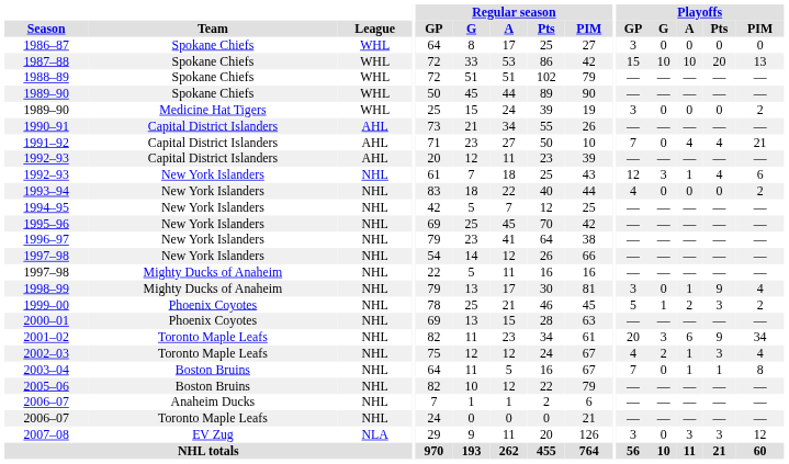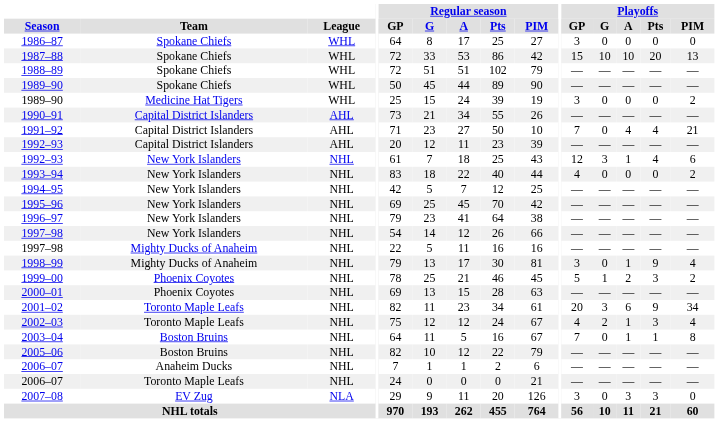2007–08 | Playoffs / PIM: 12 -> 0
